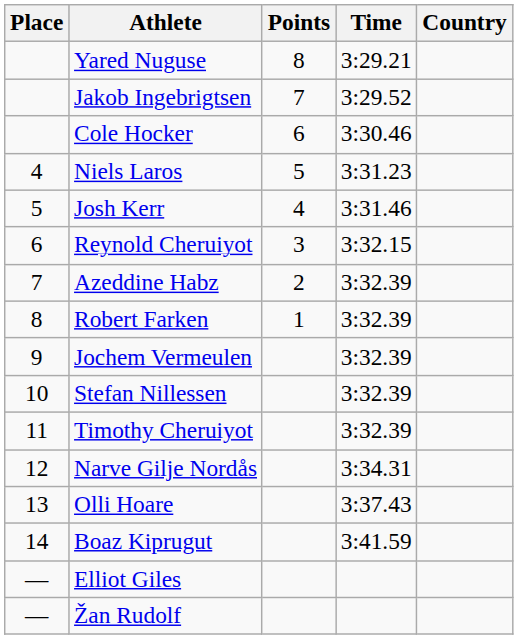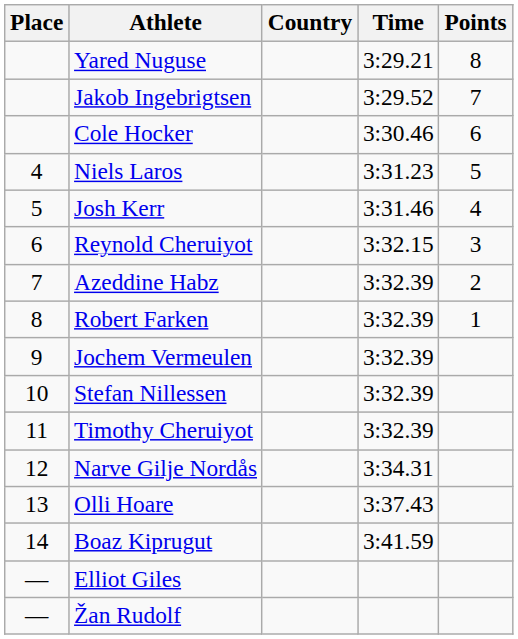columns swapped: Country <-> Points
